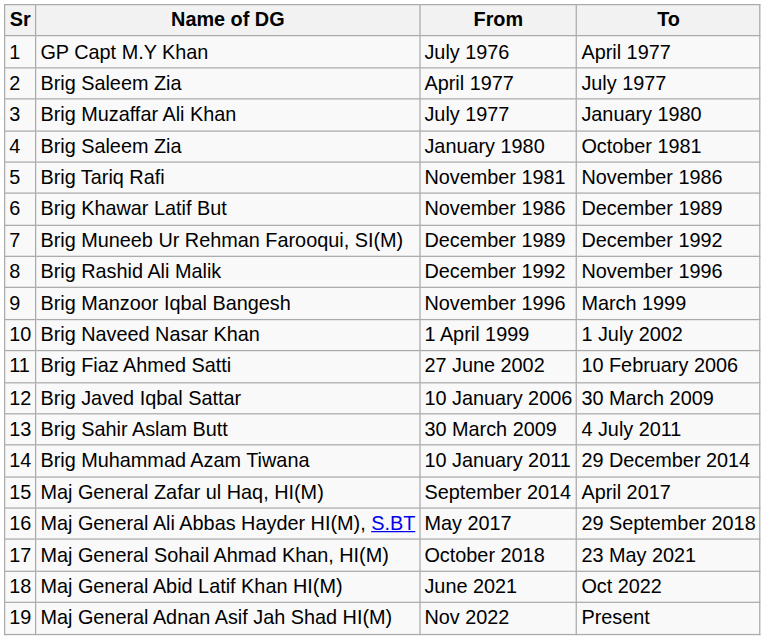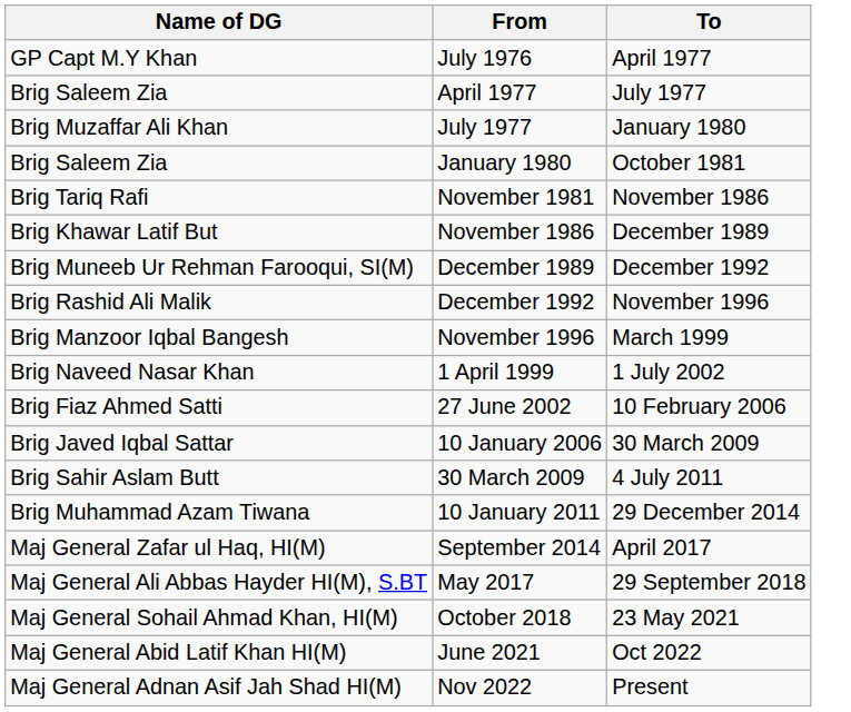- column: Sr | 1 | 2 | 3 | 4 | 5 | 6 | 7 | 8 | 9 | 10 | 11 | 12 | 13 | 14 | 15 | 16 | 17 | 18 | 19
